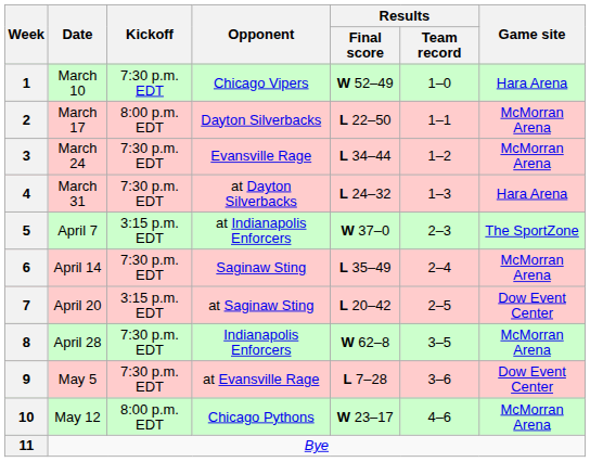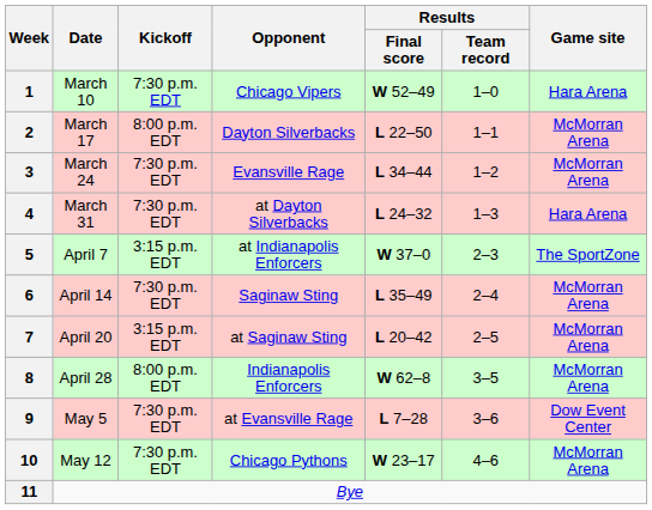7 | Game site: Dow Event Center -> McMorran Arena
8 | Kickoff: 7:30 p.m. EDT -> 8:00 p.m. EDT
10 | Kickoff: 8:00 p.m. EDT -> 7:30 p.m. EDT
